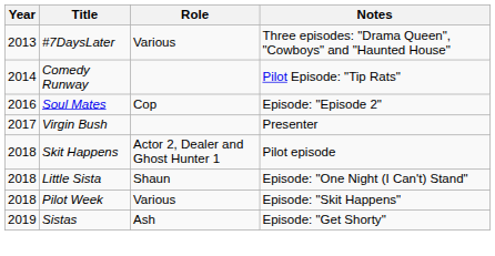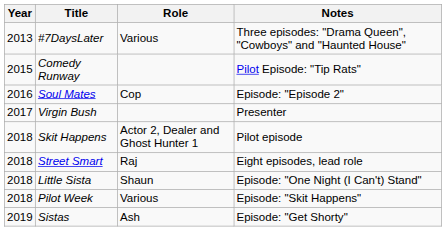Comedy Runway | Year: 2014 -> 2015
+ row: 2018 | Street Smart | Raj | Eight episodes, lead role
